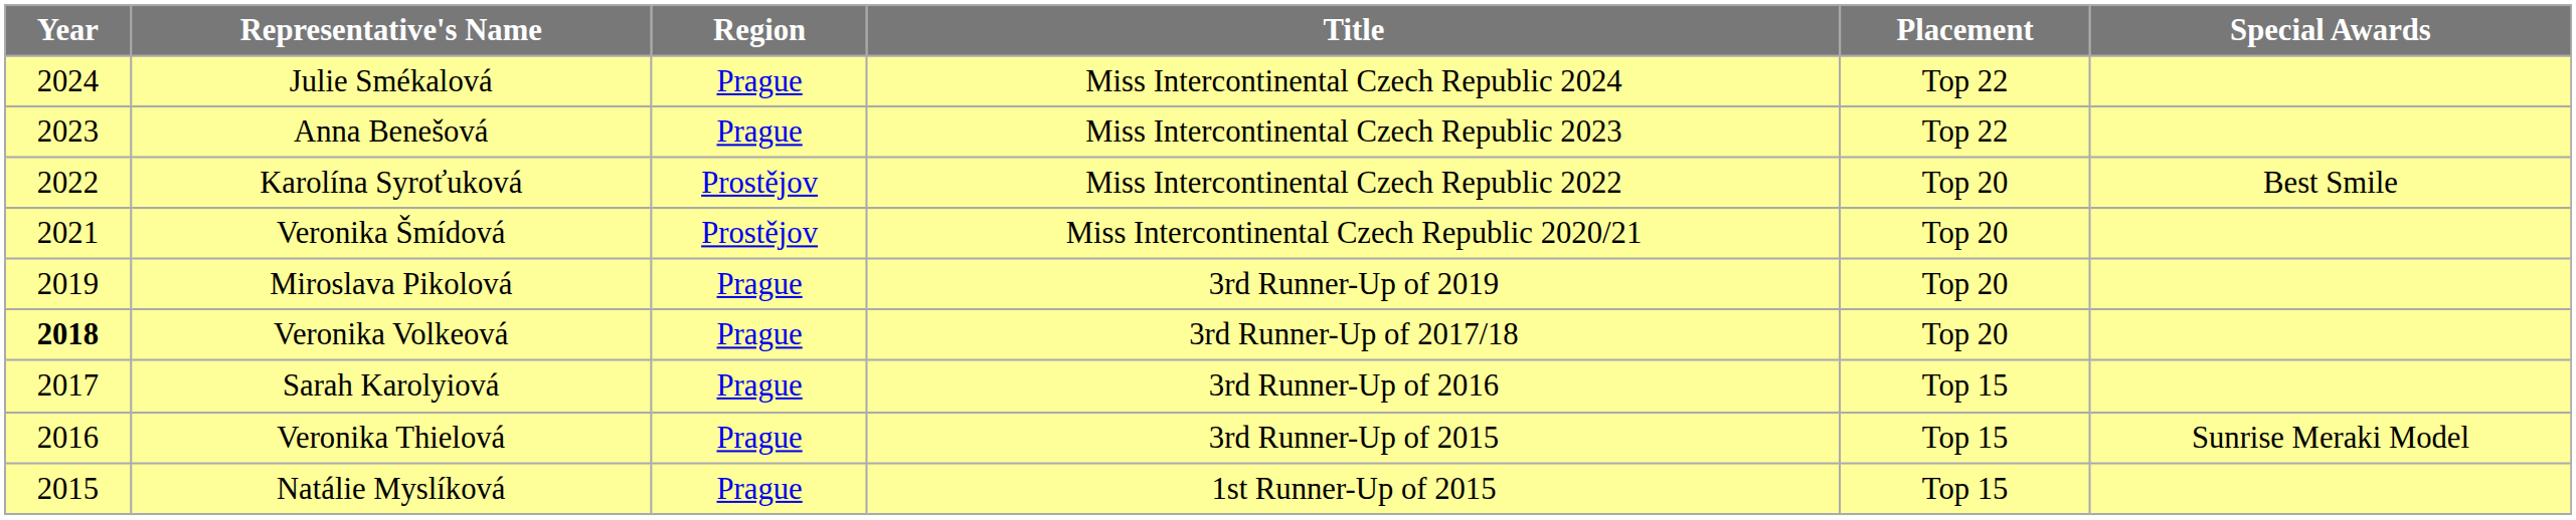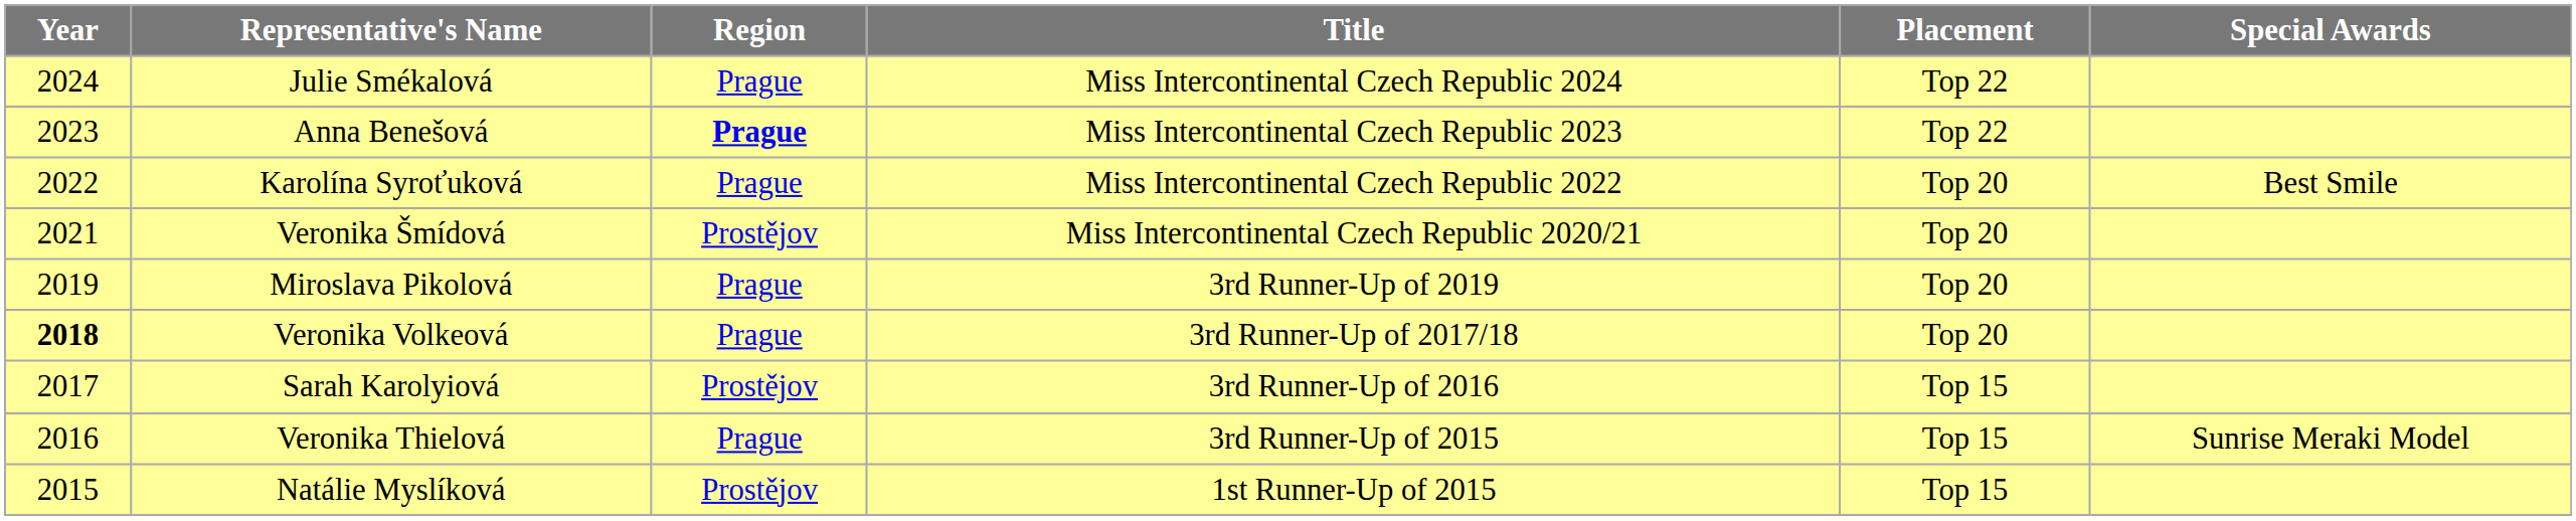Anna Benešová | Region: normal -> bold
Karolína Syroťuková | Region: Prostějov -> Prague
Sarah Karolyiová | Region: Prague -> Prostějov
Natálie Myslíková | Region: Prague -> Prostějov
